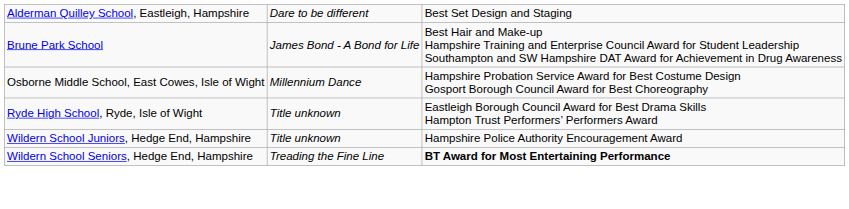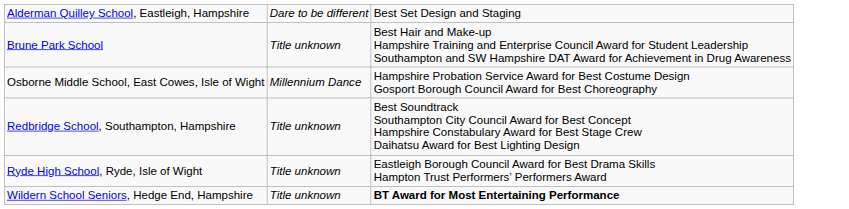Brune Park School | column 2: James Bond - A Bond for Life -> Title unknown
+ row: Redbridge School, Southampton, Hampshire | Title unknown | Best Soundtrack Southampton City Council Award for Best Concept Hampshire Constabulary Award for Best Stage Crew Daihatsu Award for Best Lighting Design
- row: Wildern School Juniors, Hedge End, Hampshire | Title unknown | Hampshire Police Authority Encouragement Award
Wildern School Seniors, Hedge End, Hampshire | column 2: Treading the Fine Line -> Title unknown
